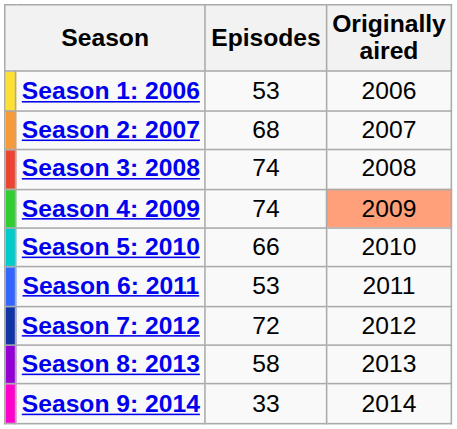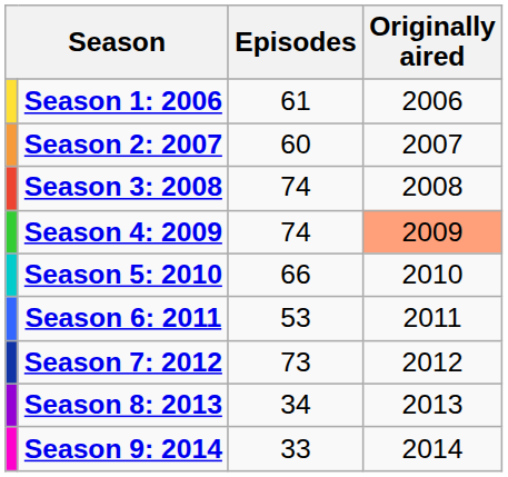Season 1: 2006 | Episodes: 53 -> 61
Season 2: 2007 | Episodes: 68 -> 60
Season 7: 2012 | Episodes: 72 -> 73
Season 8: 2013 | Episodes: 58 -> 34
